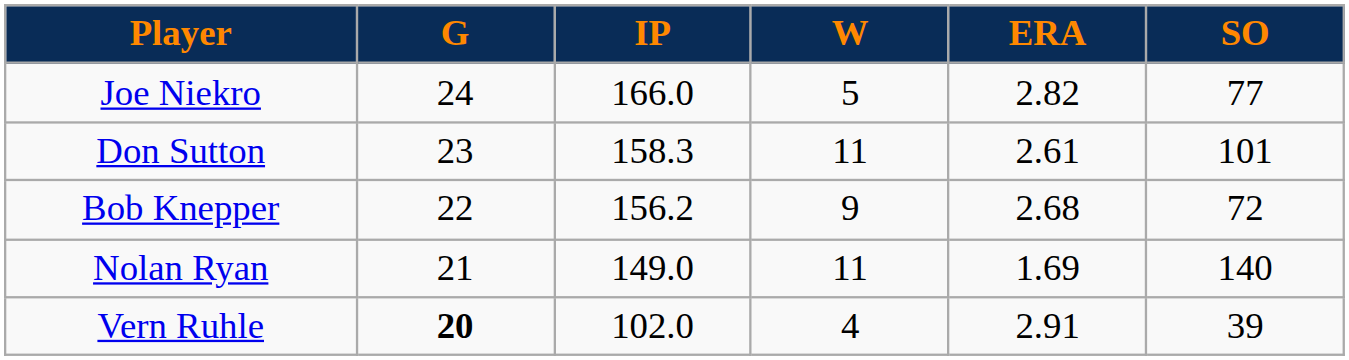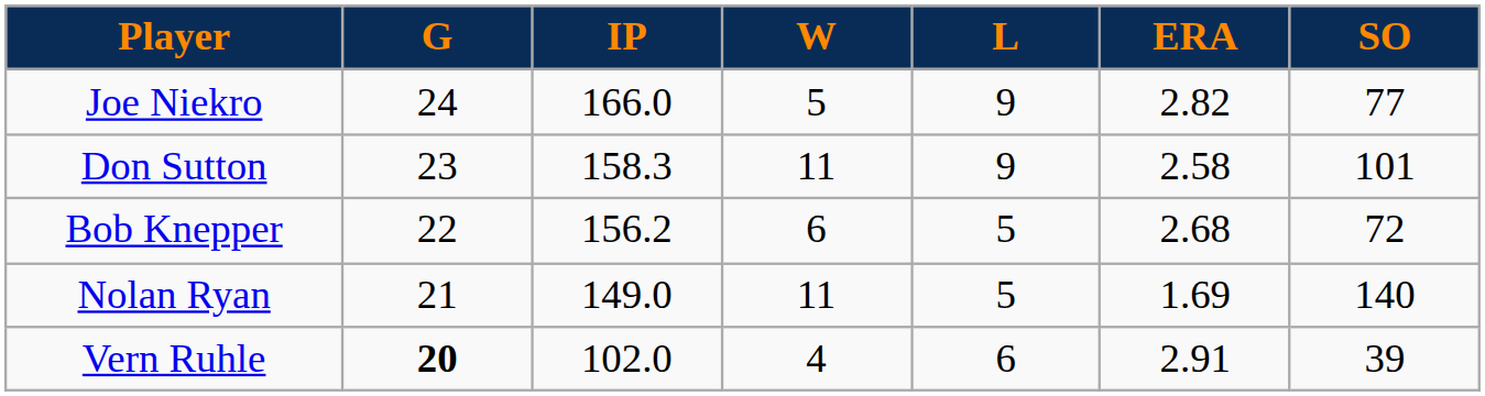+ column: L | 9 | 9 | 5 | 5 | 6
Don Sutton | ERA: 2.61 -> 2.58
Bob Knepper | W: 9 -> 6
